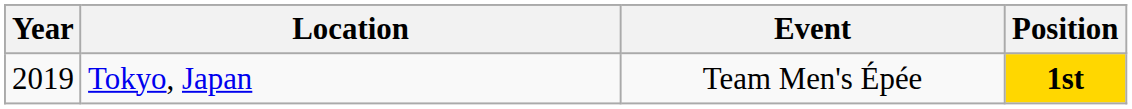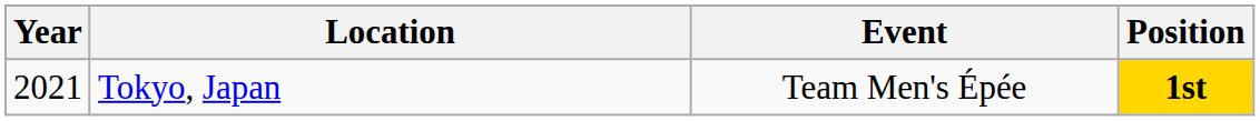Tokyo, Japan | Year: 2019 -> 2021
